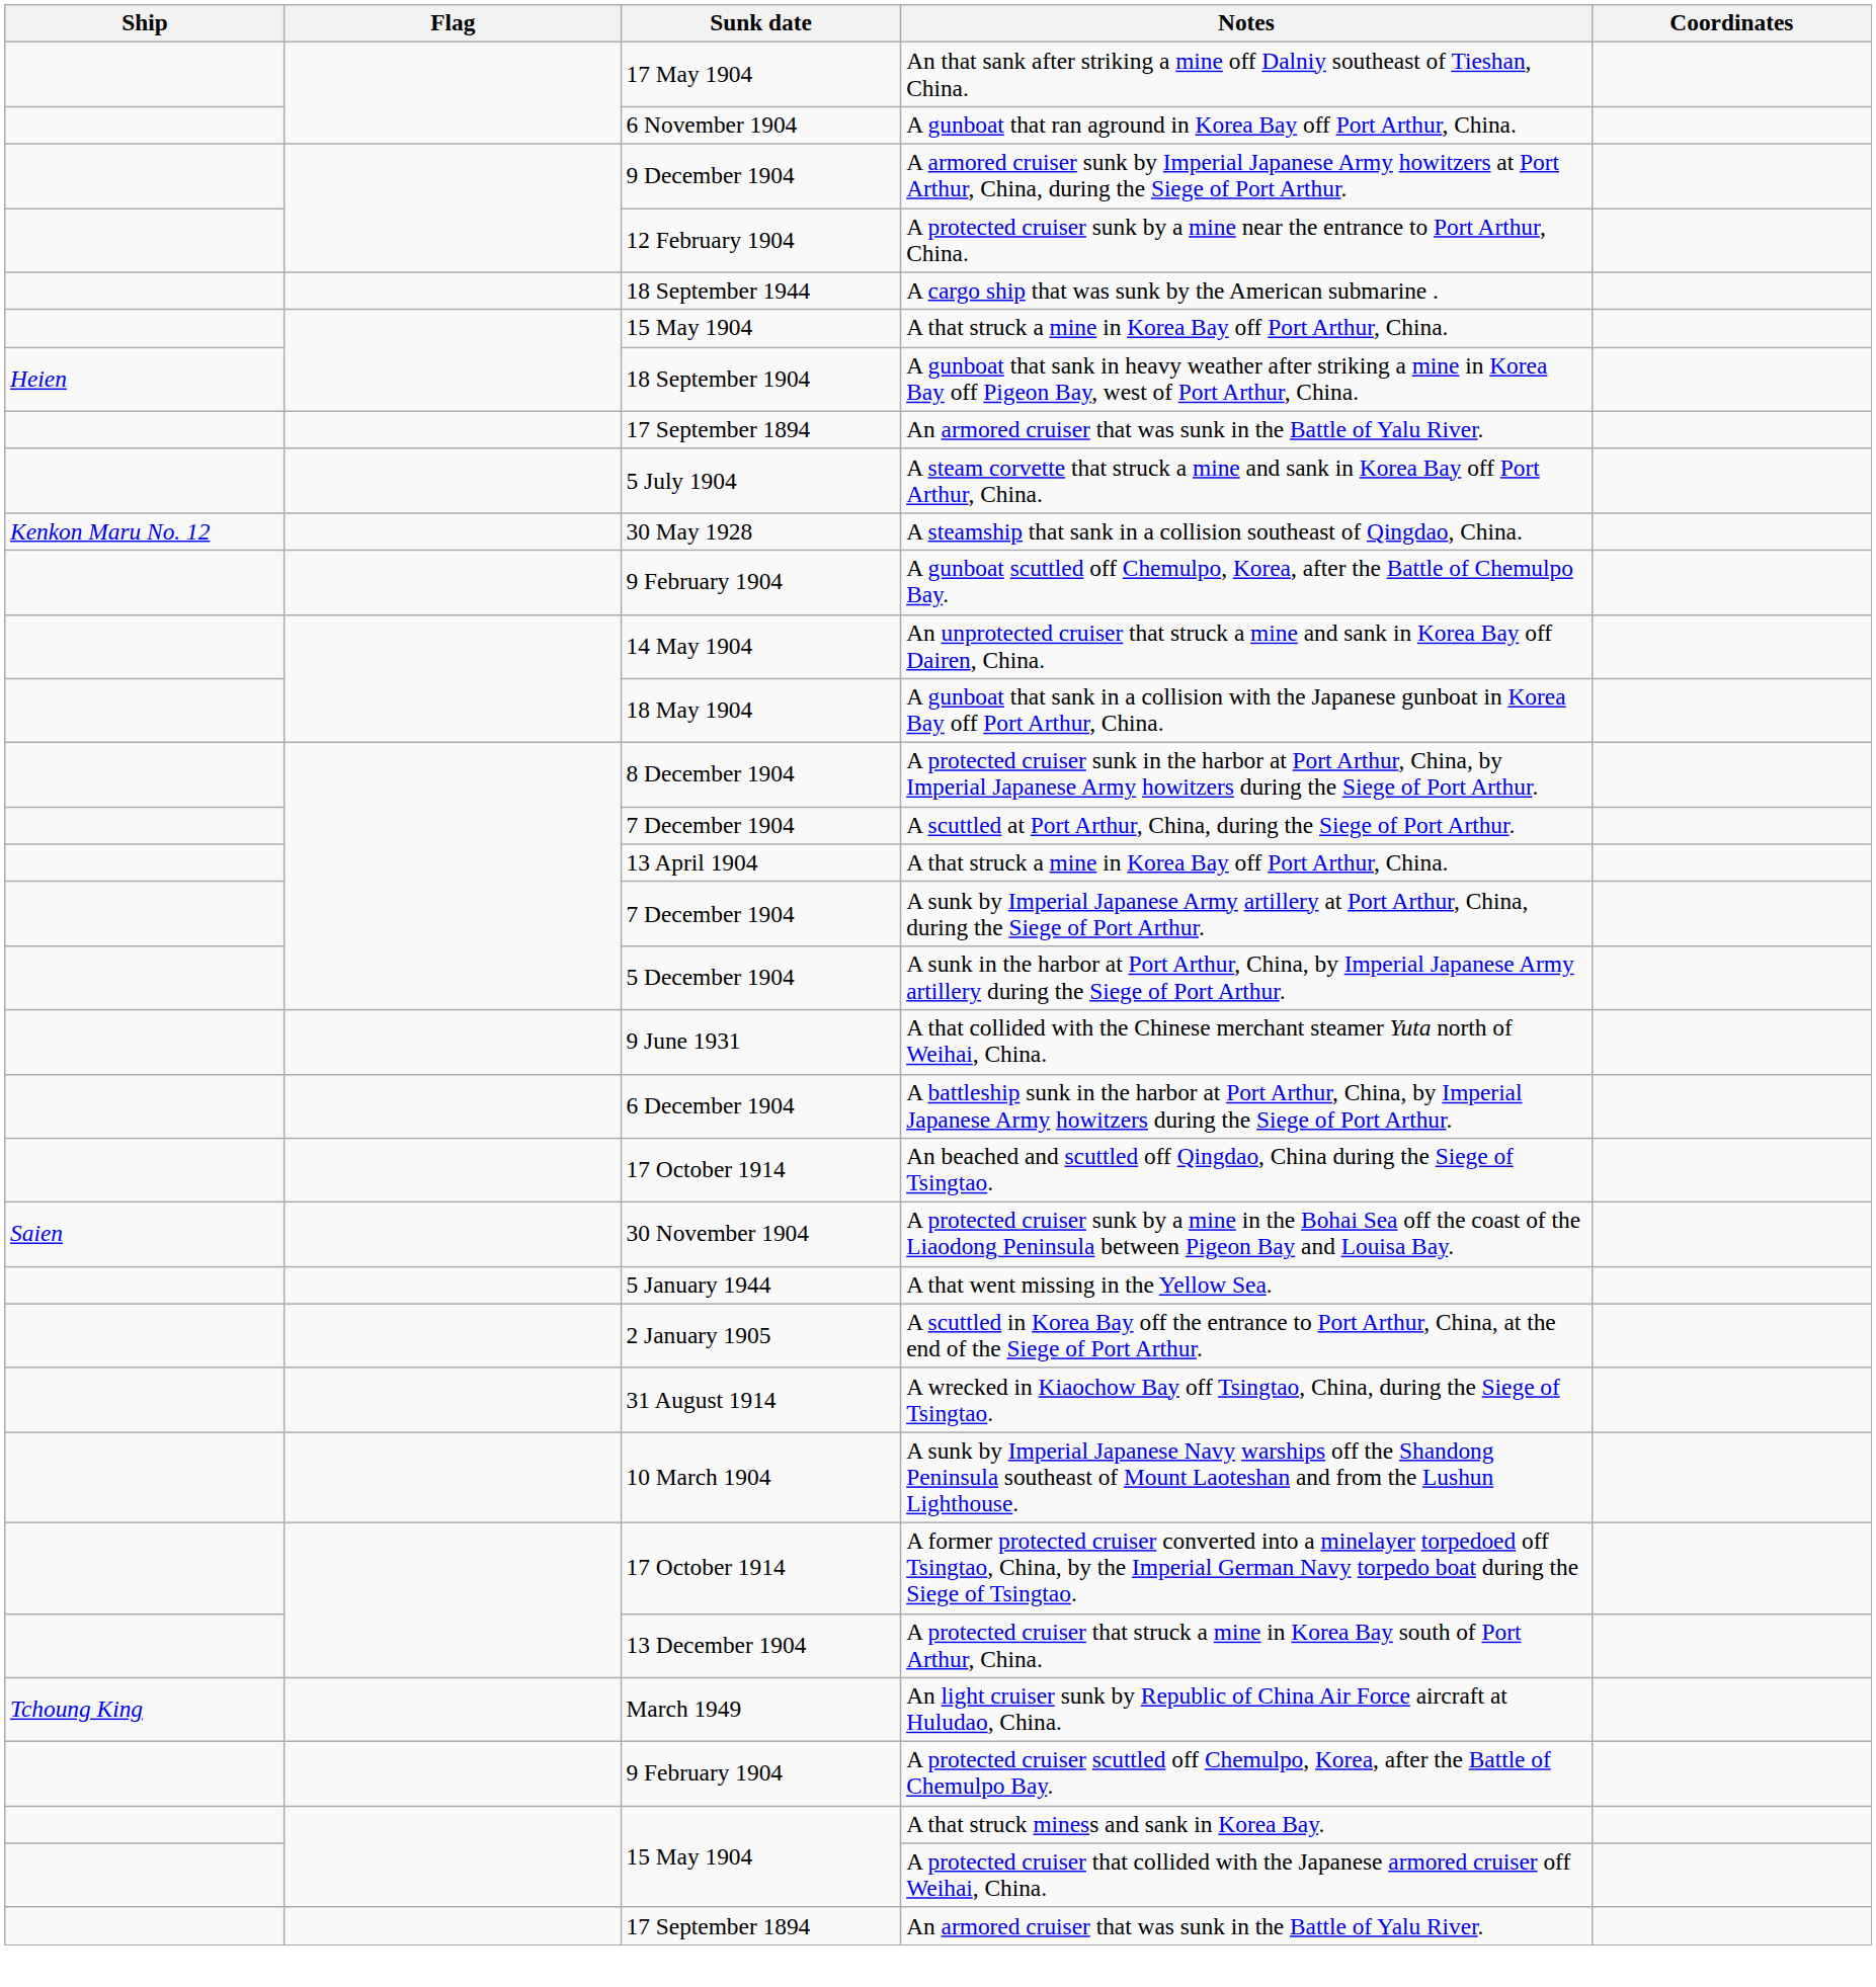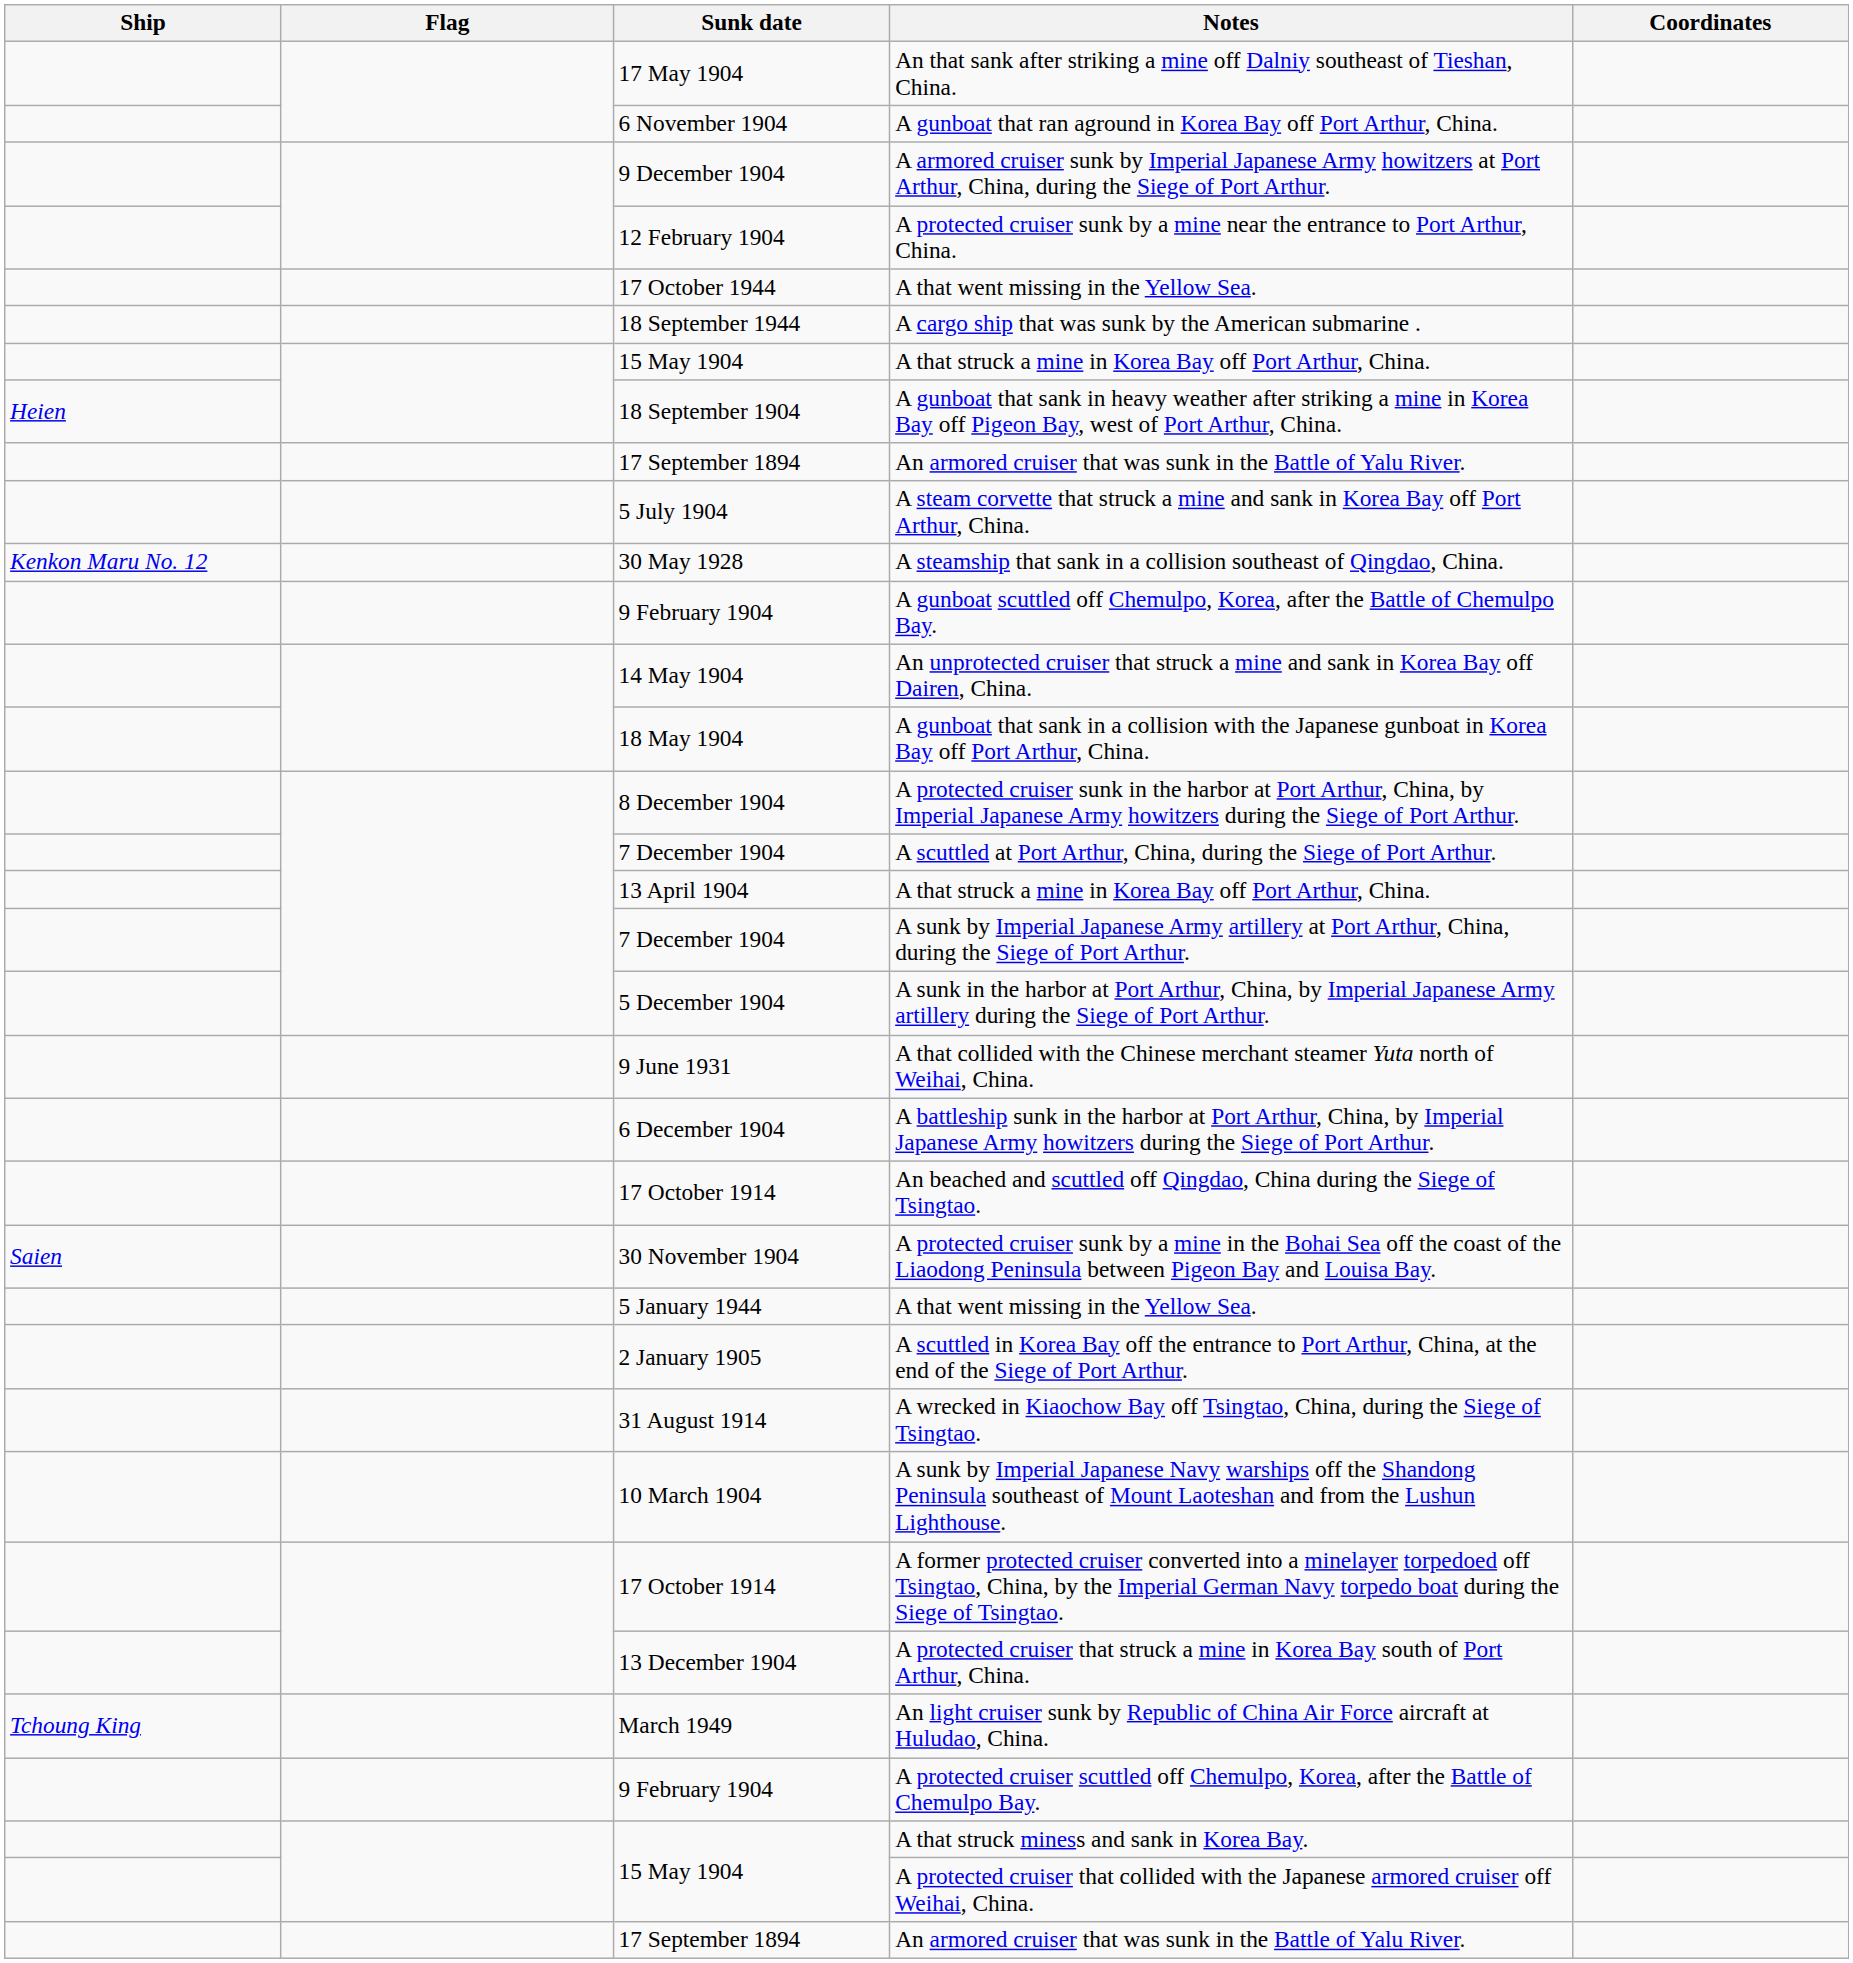+ row: 17 October 1944 | A that went missing in the Yellow Sea.
